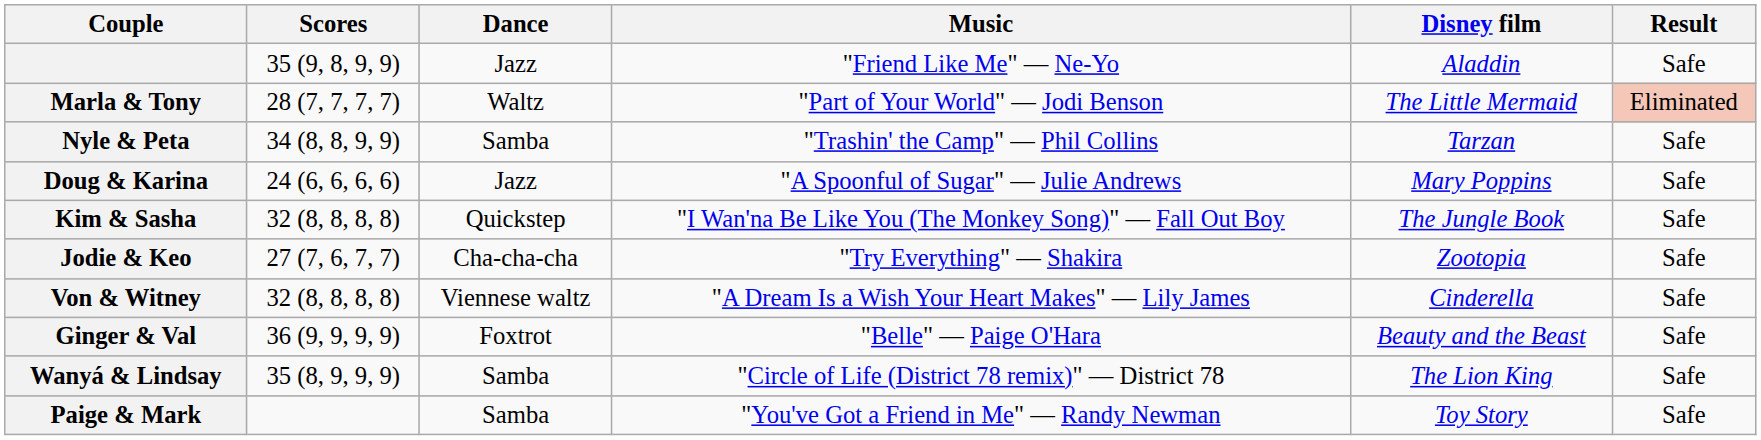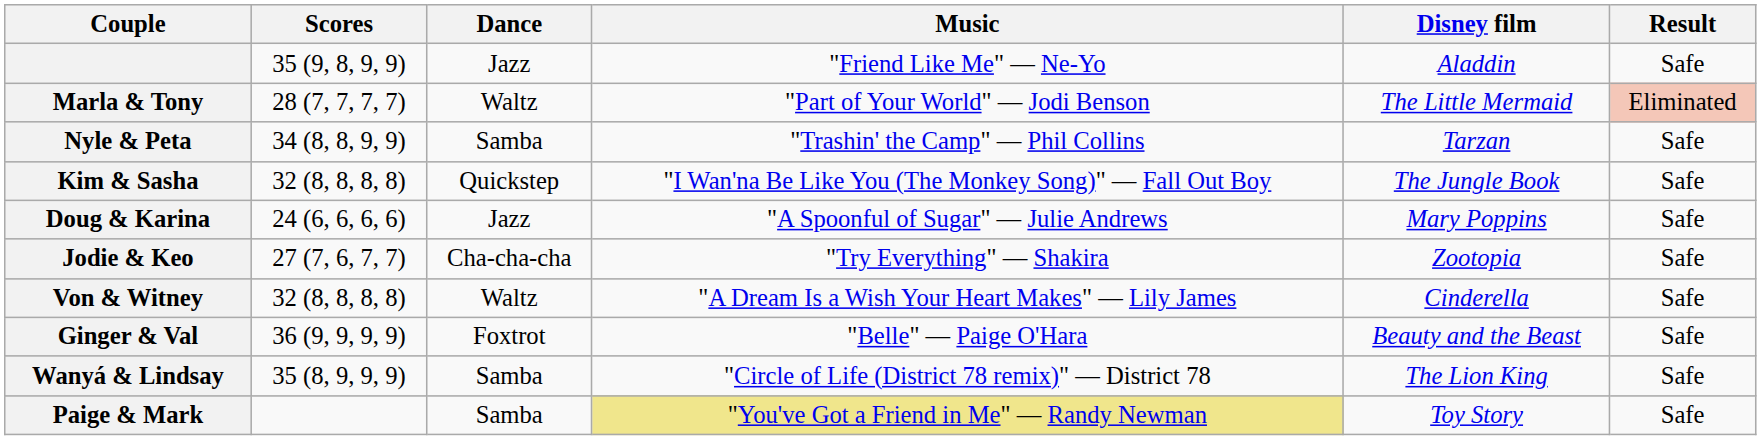rows swapped: Doug & Karina <-> Kim & Sasha
Von & Witney | Dance: Viennese waltz -> Waltz
Paige & Mark | Music: no background -> khaki background
